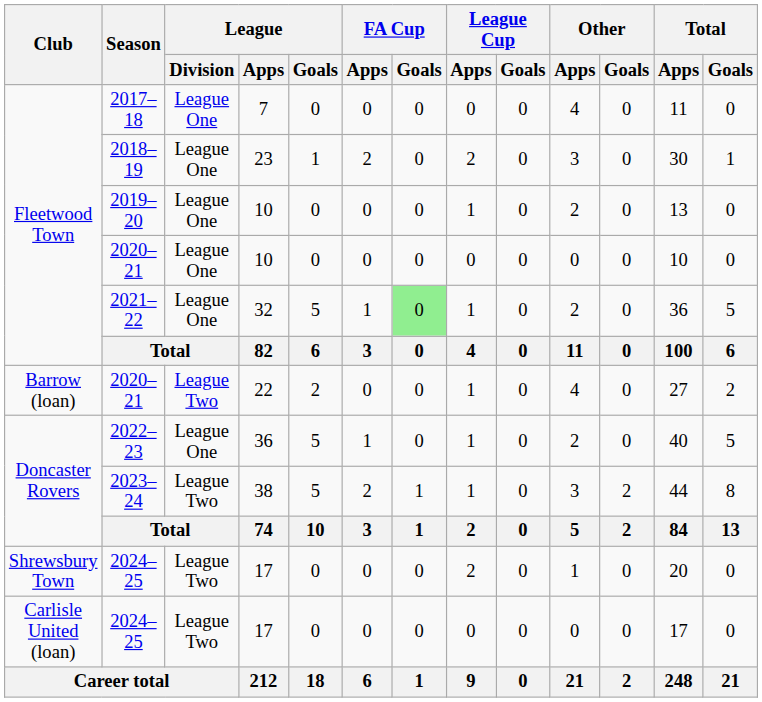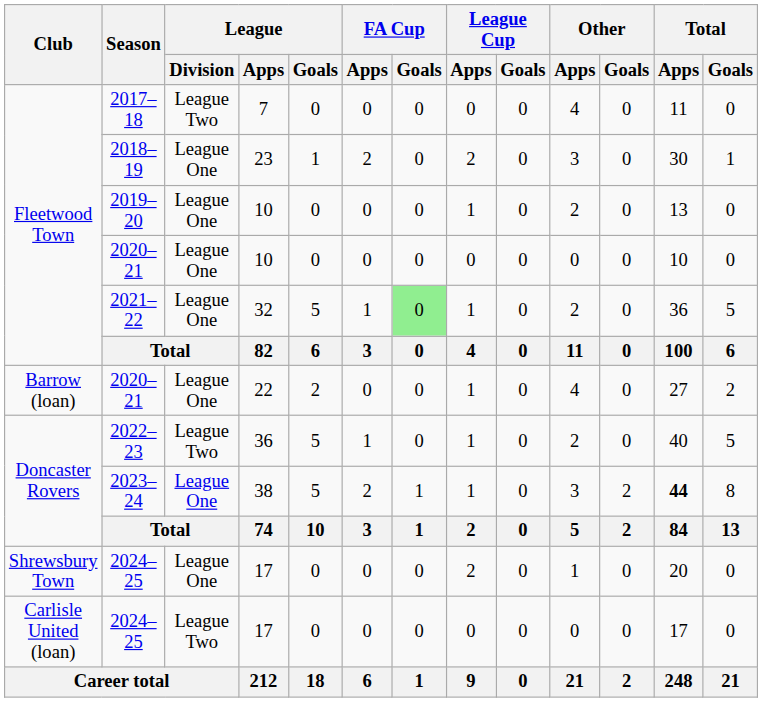2017–18 | League / Division: League One -> League Two
Barrow (loan) / 2020–21 | League / Division: League Two -> League One
2022–23 | League / Division: League One -> League Two
2023–24 | League / Division: League Two -> League One
2023–24 | Total / Apps: normal -> bold
Shrewsbury Town / 2024–25 | League / Division: League Two -> League One
